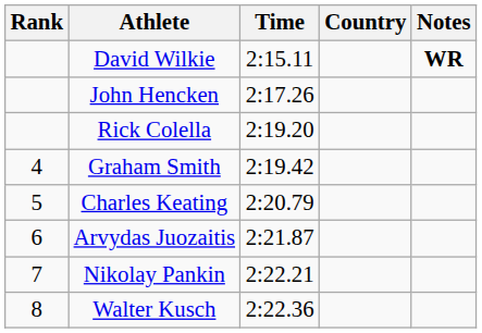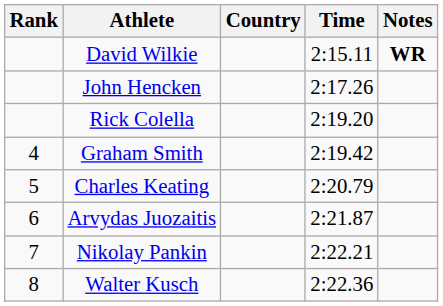columns swapped: Country <-> Time
